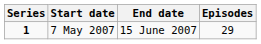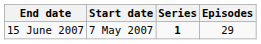columns swapped: Series <-> End date
